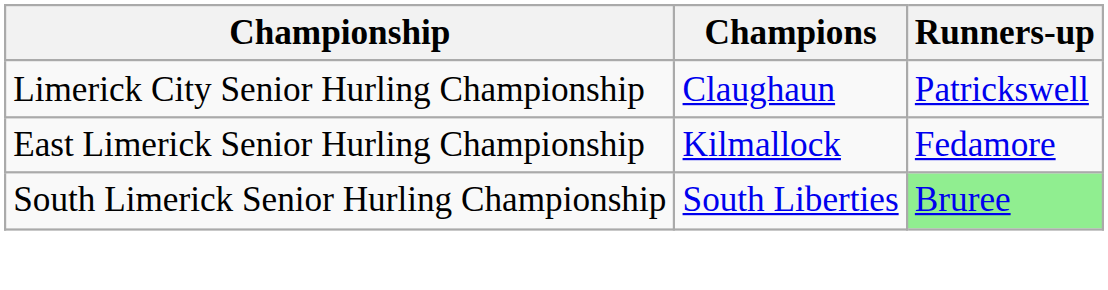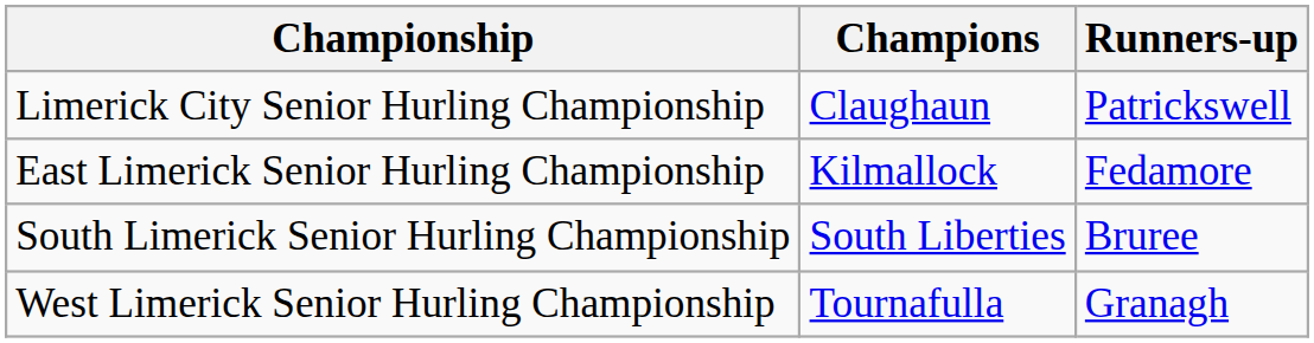South Limerick Senior Hurling Championship | Runners-up: lightgreen background -> no background
+ row: West Limerick Senior Hurling Championship | Tournafulla | Granagh
